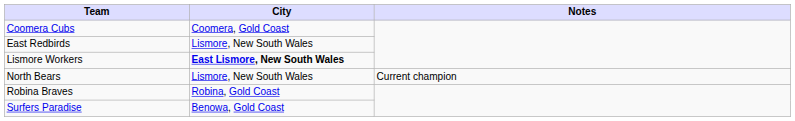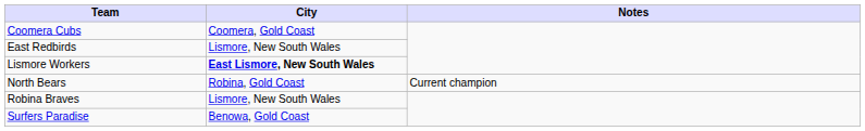North Bears | City: Lismore, New South Wales -> Robina, Gold Coast
Robina Braves | City: Robina, Gold Coast -> Lismore, New South Wales
